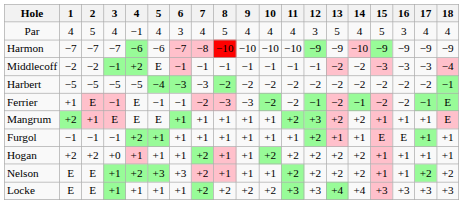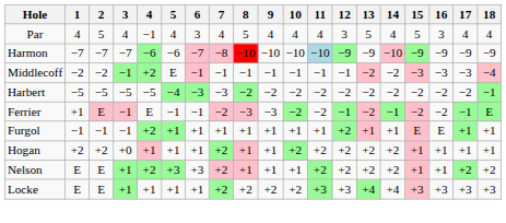Harmon | 11: no background -> lightblue background
- row: Mangrum | +2 | +1 | E | E | E | +1 | +1 | +1 | +1 | +1 | +2 | +3 | +2 | +2 | +1 | +1 | +1 | E
